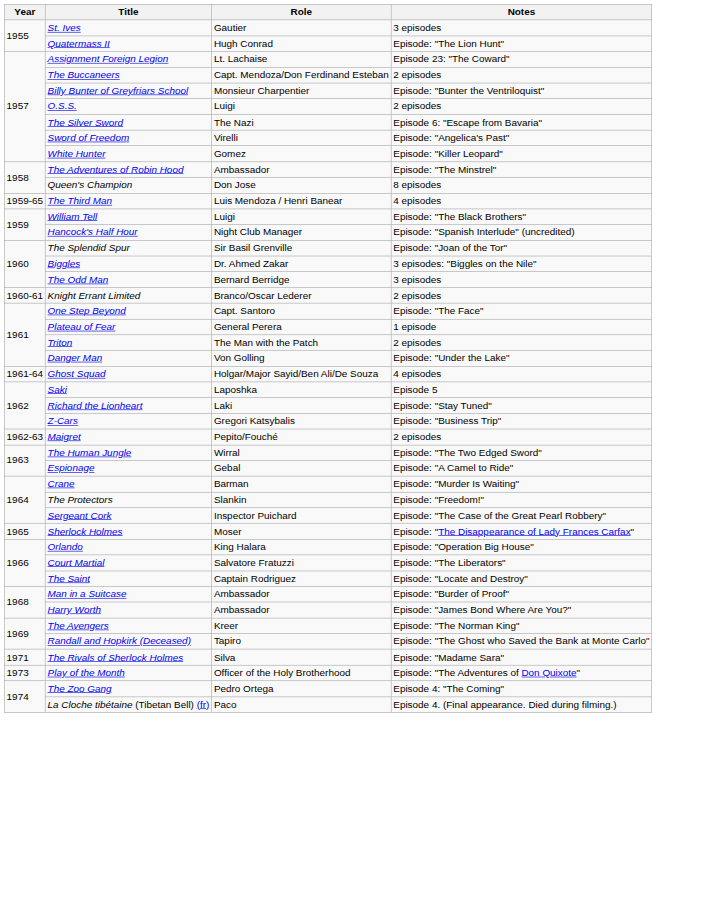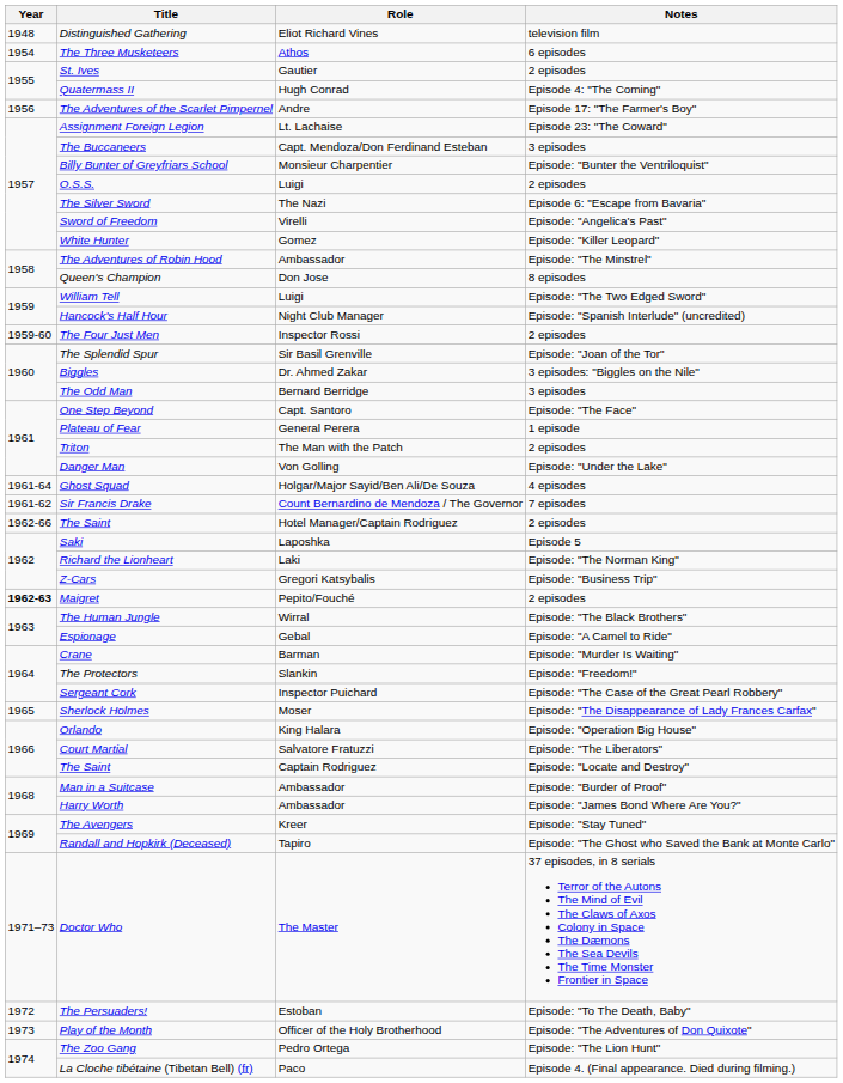+ row: 1948 | Distinguished Gathering | Eliot Richard Vines | television film
+ row: 1954 | The Three Musketeers | Athos | 6 episodes
St. Ives | Notes: 3 episodes -> 2 episodes
Quatermass II | Notes: Episode: "The Lion Hunt" -> Episode 4: "The Coming"
+ row: 1956 | The Adventures of the Scarlet Pimpernel | Andre | Episode 17: "The Farmer's Boy"
The Buccaneers | Notes: 2 episodes -> 3 episodes
- row: 1959-65 | The Third Man | Luis Mendoza / Henri Banear | 4 episodes
William Tell | Notes: Episode: "The Black Brothers" -> Episode: "The Two Edged Sword"
+ row: 1959-60 | The Four Just Men | Inspector Rossi | 2 episodes
- row: 1960-61 | Knight Errant Limited | Branco/Oscar Lederer | 2 episodes
+ row: 1961-62 | Sir Francis Drake | Count Bernardino de Mendoza / The Governor | 7 episodes
+ row: 1962-66 | The Saint | Hotel Manager/Captain Rodriguez | 2 episodes
Richard the Lionheart | Notes: Episode: "Stay Tuned" -> Episode: "The Norman King"
Maigret | Year: normal -> bold
The Human Jungle | Notes: Episode: "The Two Edged Sword" -> Episode: "The Black Brothers"
The Avengers | Notes: Episode: "The Norman King" -> Episode: "Stay Tuned"
- row: 1971 | The Rivals of Sherlock Holmes | Silva | Episode: "Madame Sara"
+ row: 1971–73 | Doctor Who | The Master | 37 episodes, in 8 serials Terror of the Autons The Mind of Evil The Claws of Axos Colony in Space The Dæmons The Sea Devils The Time Monster Frontier in Space
+ row: 1972 | The Persuaders! | Estoban | Episode: "To The Death, Baby"
The Zoo Gang | Notes: Episode 4: "The Coming" -> Episode: "The Lion Hunt"
